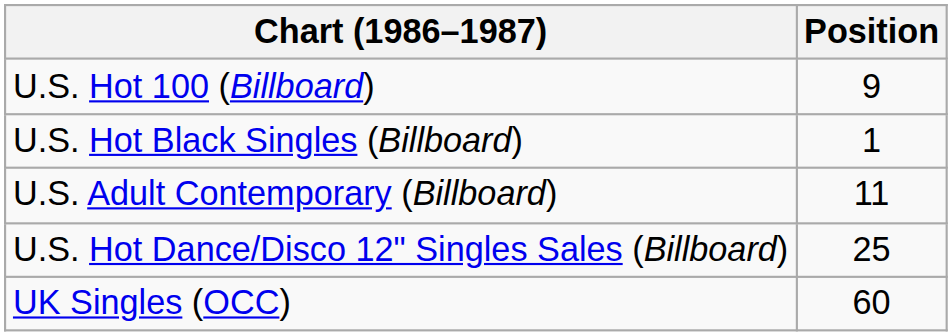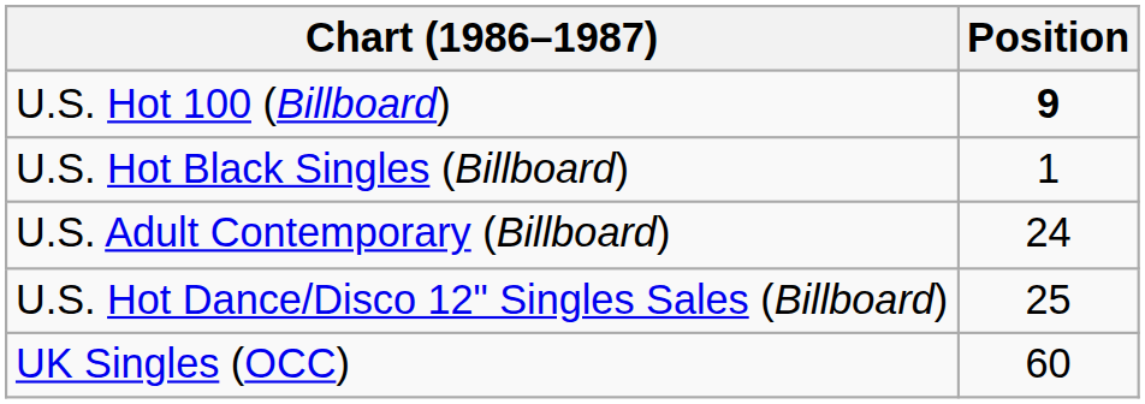U.S. Hot 100 (Billboard) | Position: normal -> bold
U.S. Adult Contemporary (Billboard) | Position: 11 -> 24
